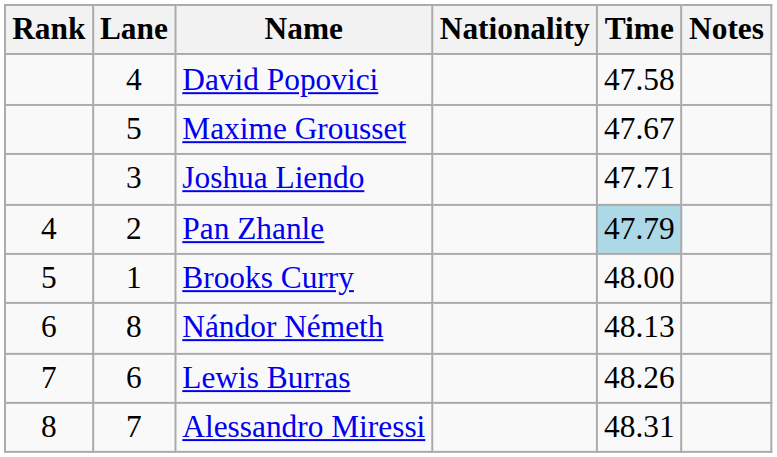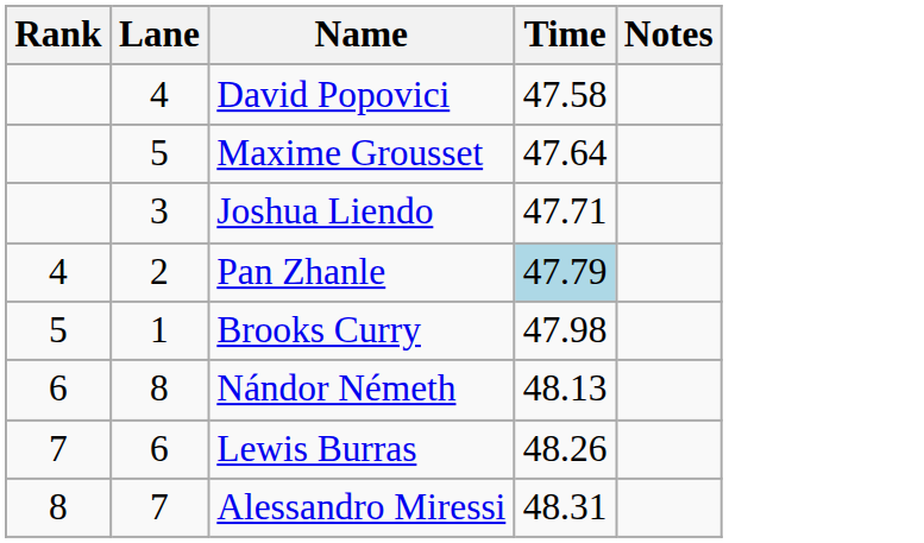- column: Nationality
Maxime Grousset | Time: 47.67 -> 47.64
Brooks Curry | Time: 48.00 -> 47.98
